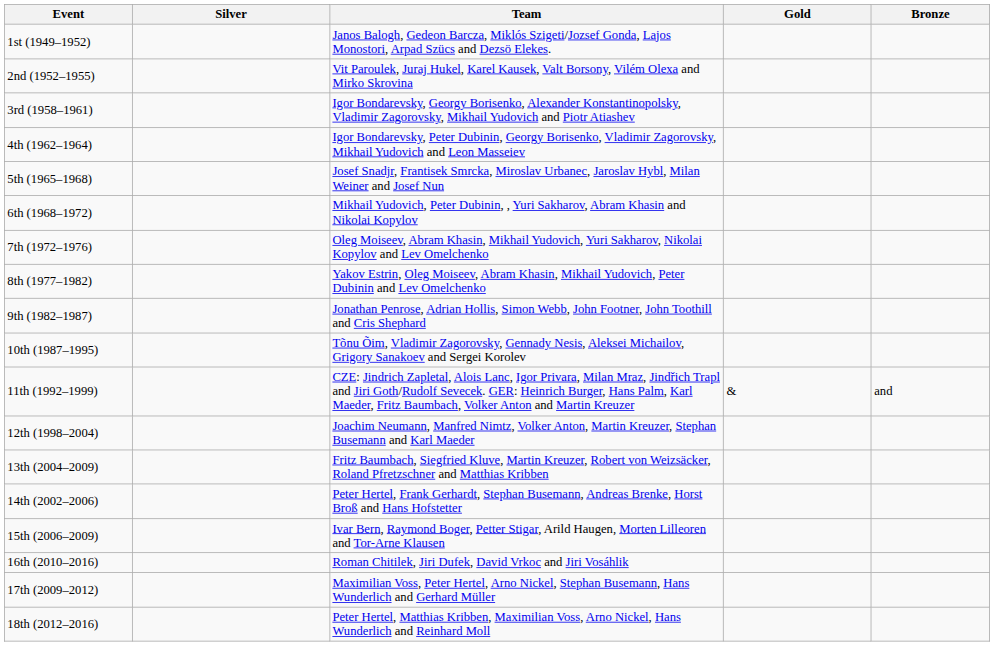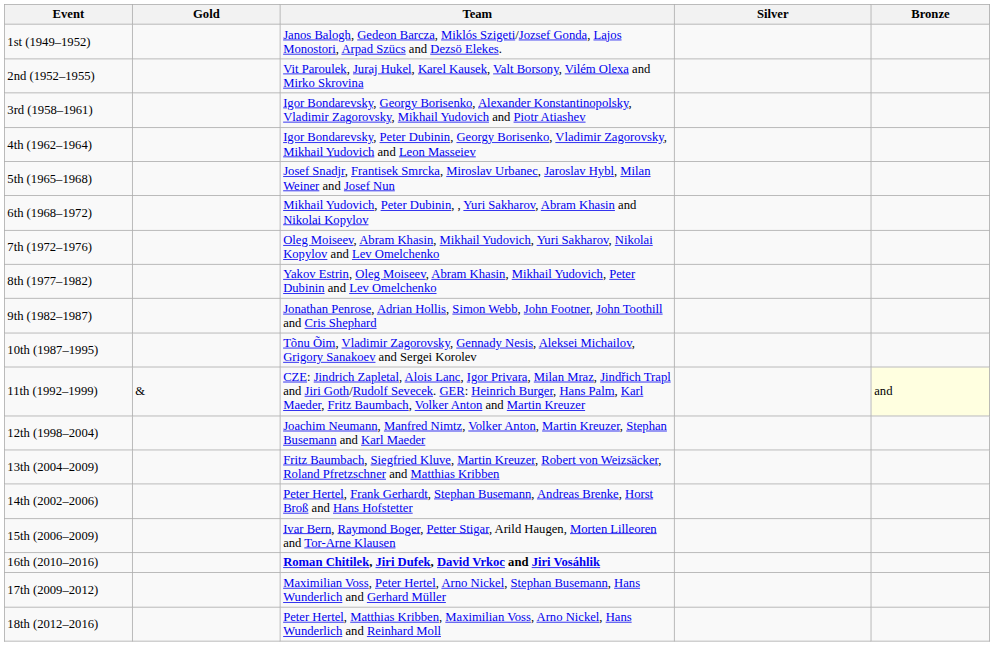columns swapped: Gold <-> Silver
11th (1992–1999) | Bronze: no background -> lightyellow background
16th (2010–2016) | Team: normal -> bold
